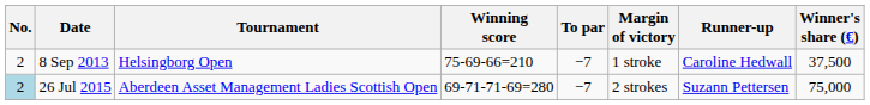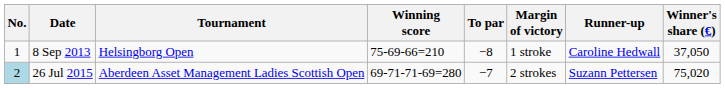8 Sep 2013 | No.: 2 -> 1
8 Sep 2013 | To par: −7 -> −8
8 Sep 2013 | Winner's share (€): 37,500 -> 37,050
26 Jul 2015 | Winner's share (€): 75,000 -> 75,020
